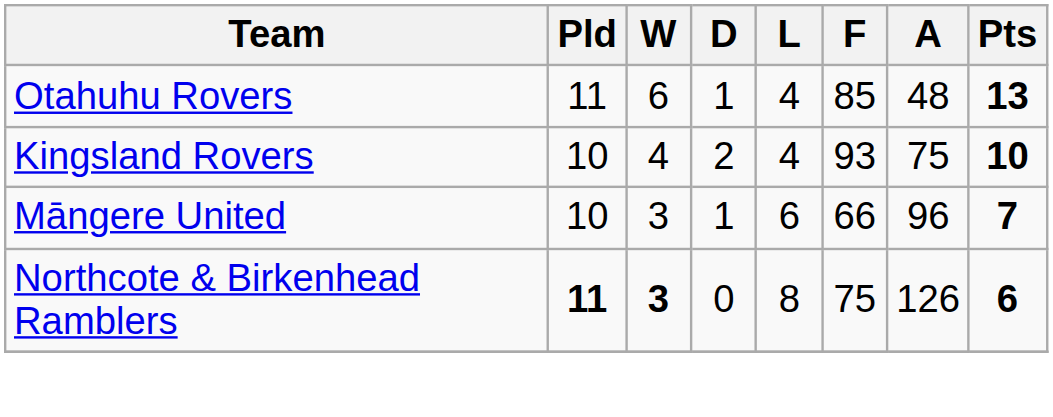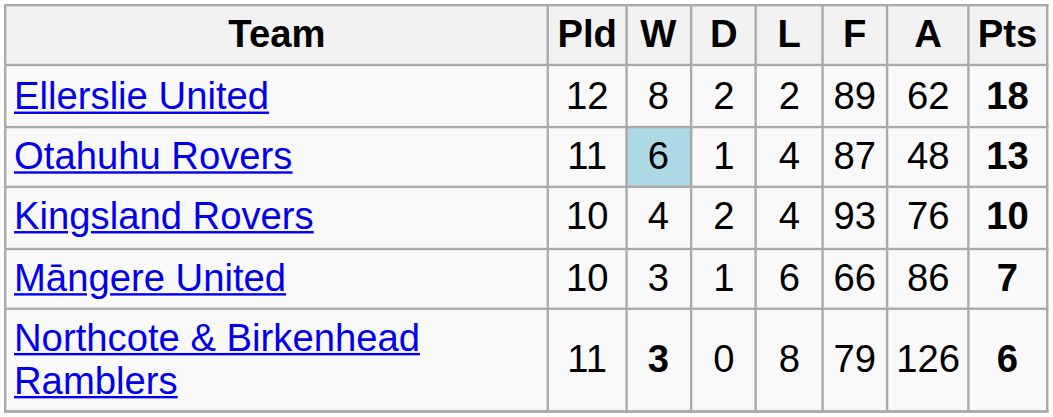+ row: Ellerslie United | 12 | 8 | 2 | 2 | 89 | 62 | 18
Otahuhu Rovers | W: no background -> lightblue background
Otahuhu Rovers | F: 85 -> 87
Kingsland Rovers | A: 75 -> 76
Māngere United | A: 96 -> 86
Northcote & Birkenhead Ramblers | Pld: bold -> normal
Northcote & Birkenhead Ramblers | F: 75 -> 79
